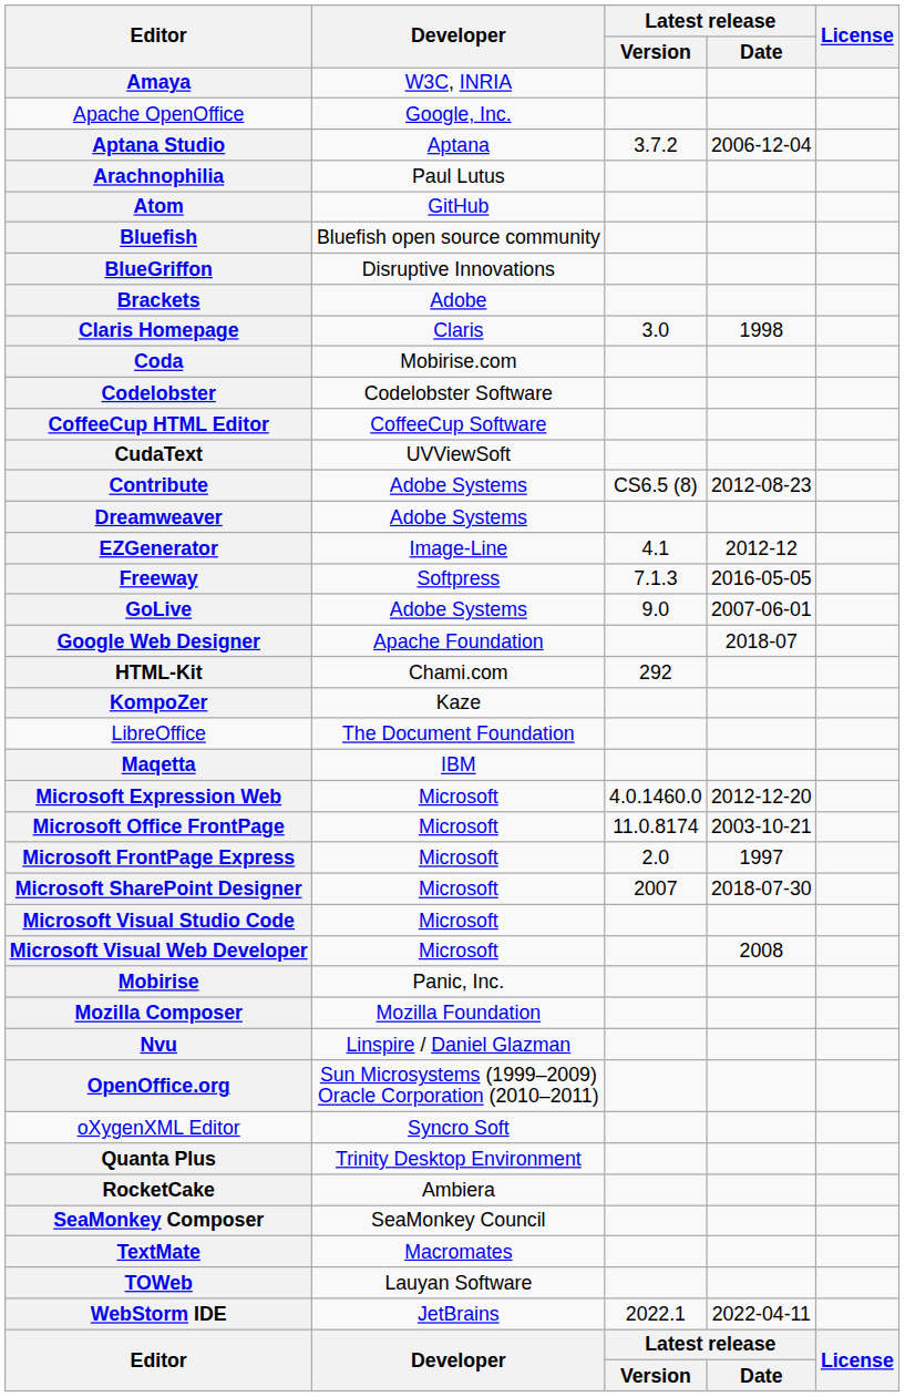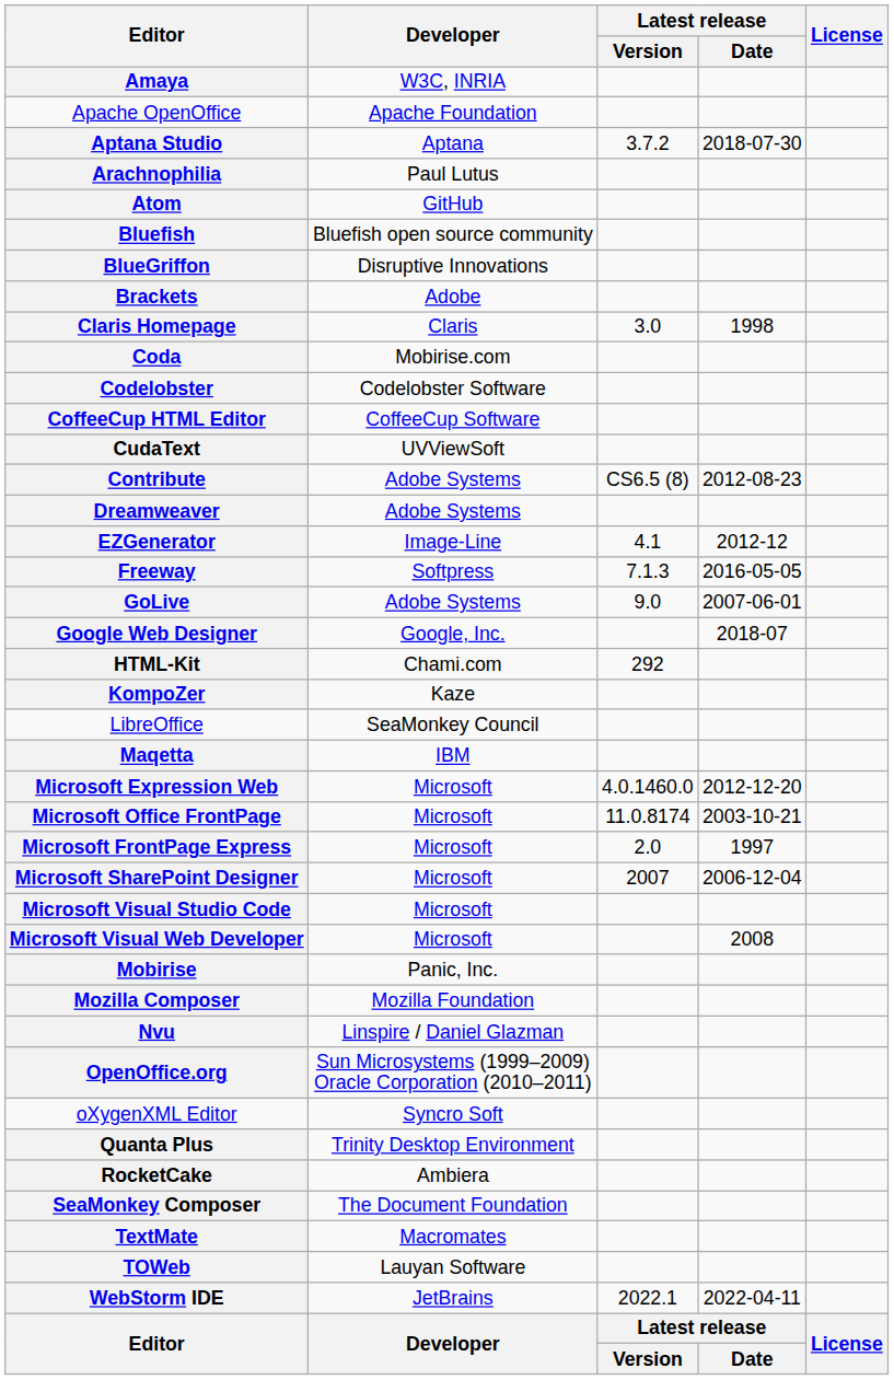Apache OpenOffice | Developer: Google, Inc. -> Apache Foundation
Aptana Studio | Latest release / Date: 2006-12-04 -> 2018-07-30
Google Web Designer | Developer: Apache Foundation -> Google, Inc.
LibreOffice | Developer: The Document Foundation -> SeaMonkey Council
Microsoft SharePoint Designer | Latest release / Date: 2018-07-30 -> 2006-12-04
SeaMonkey Composer | Developer: SeaMonkey Council -> The Document Foundation
